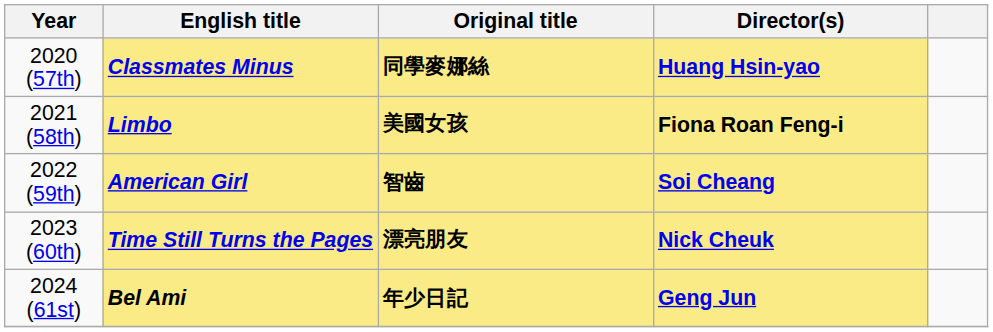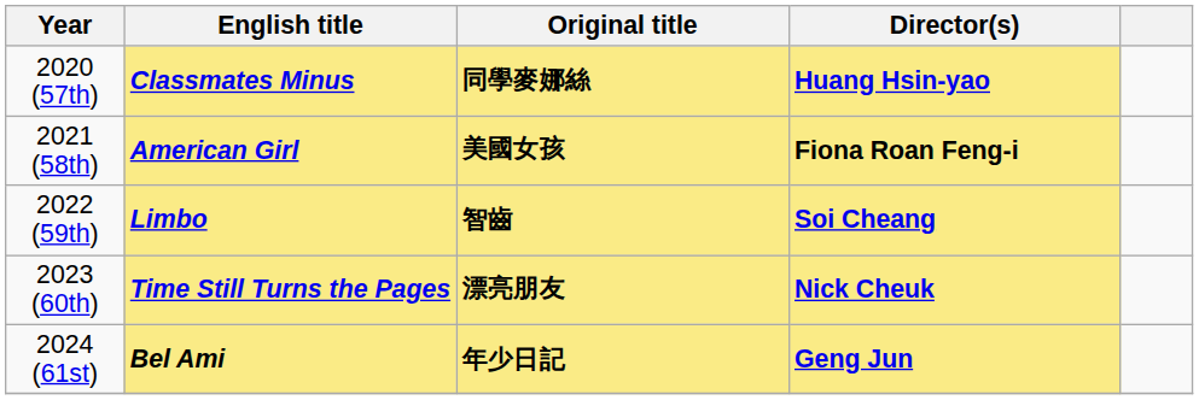2021 (58th) | English title: Limbo -> American Girl
2022 (59th) | English title: American Girl -> Limbo
